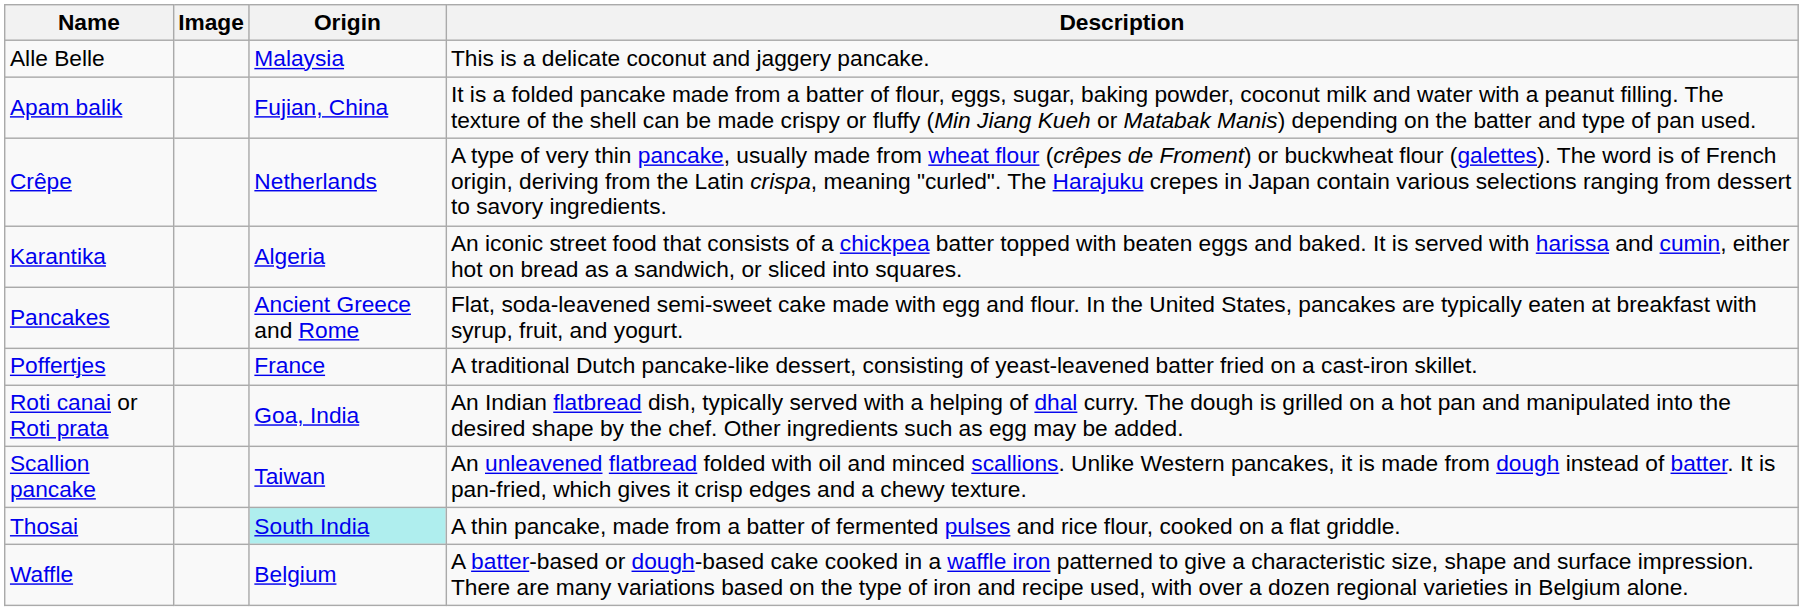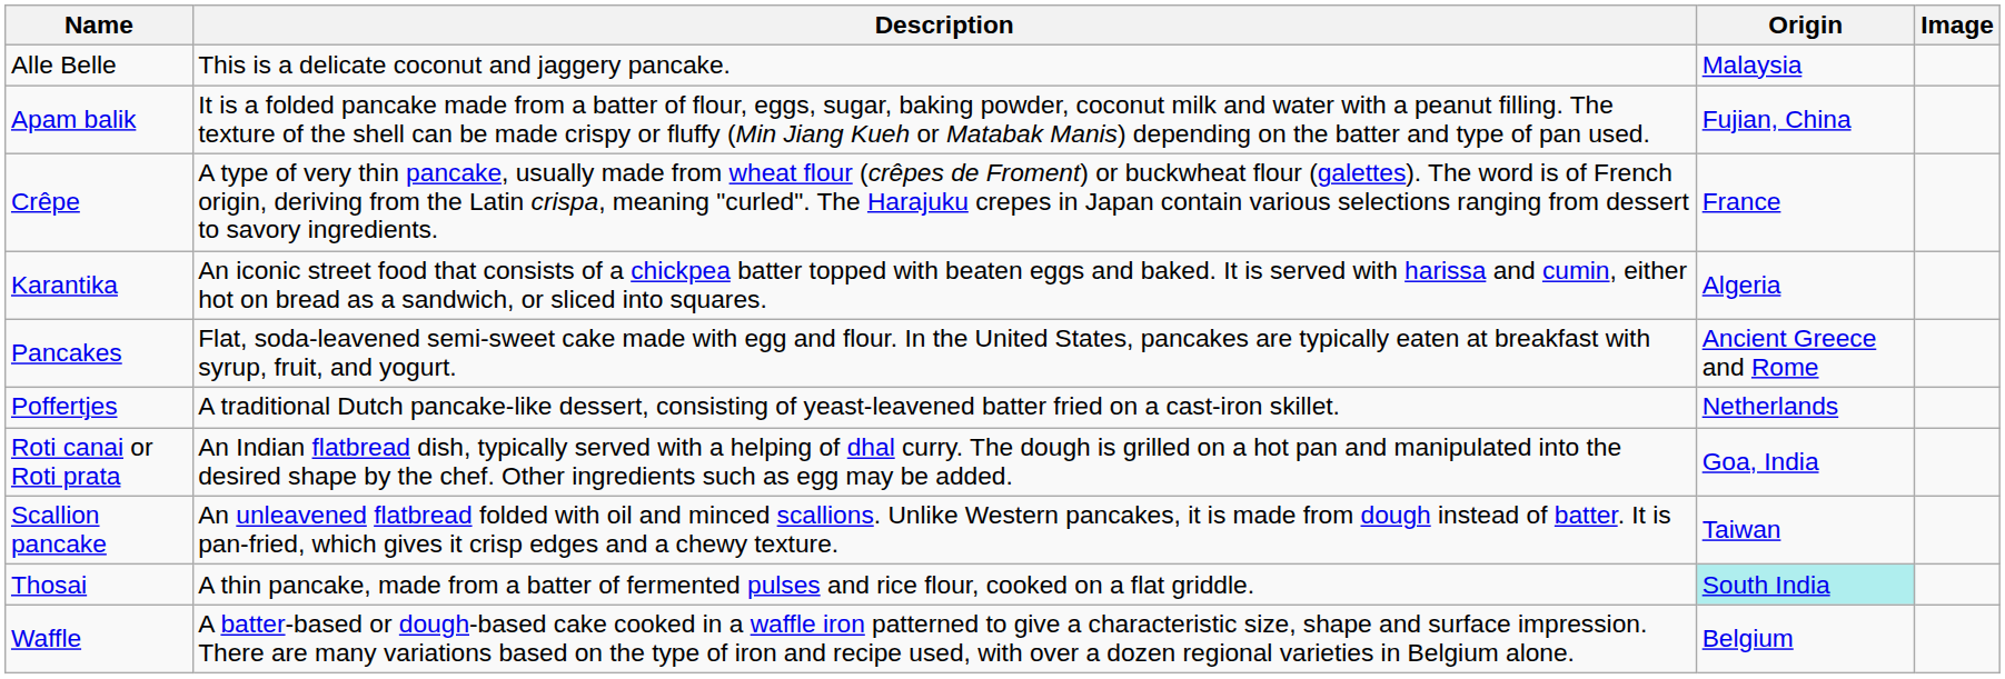columns swapped: Image <-> Description
Crêpe | Origin: Netherlands -> France
Poffertjes | Origin: France -> Netherlands
